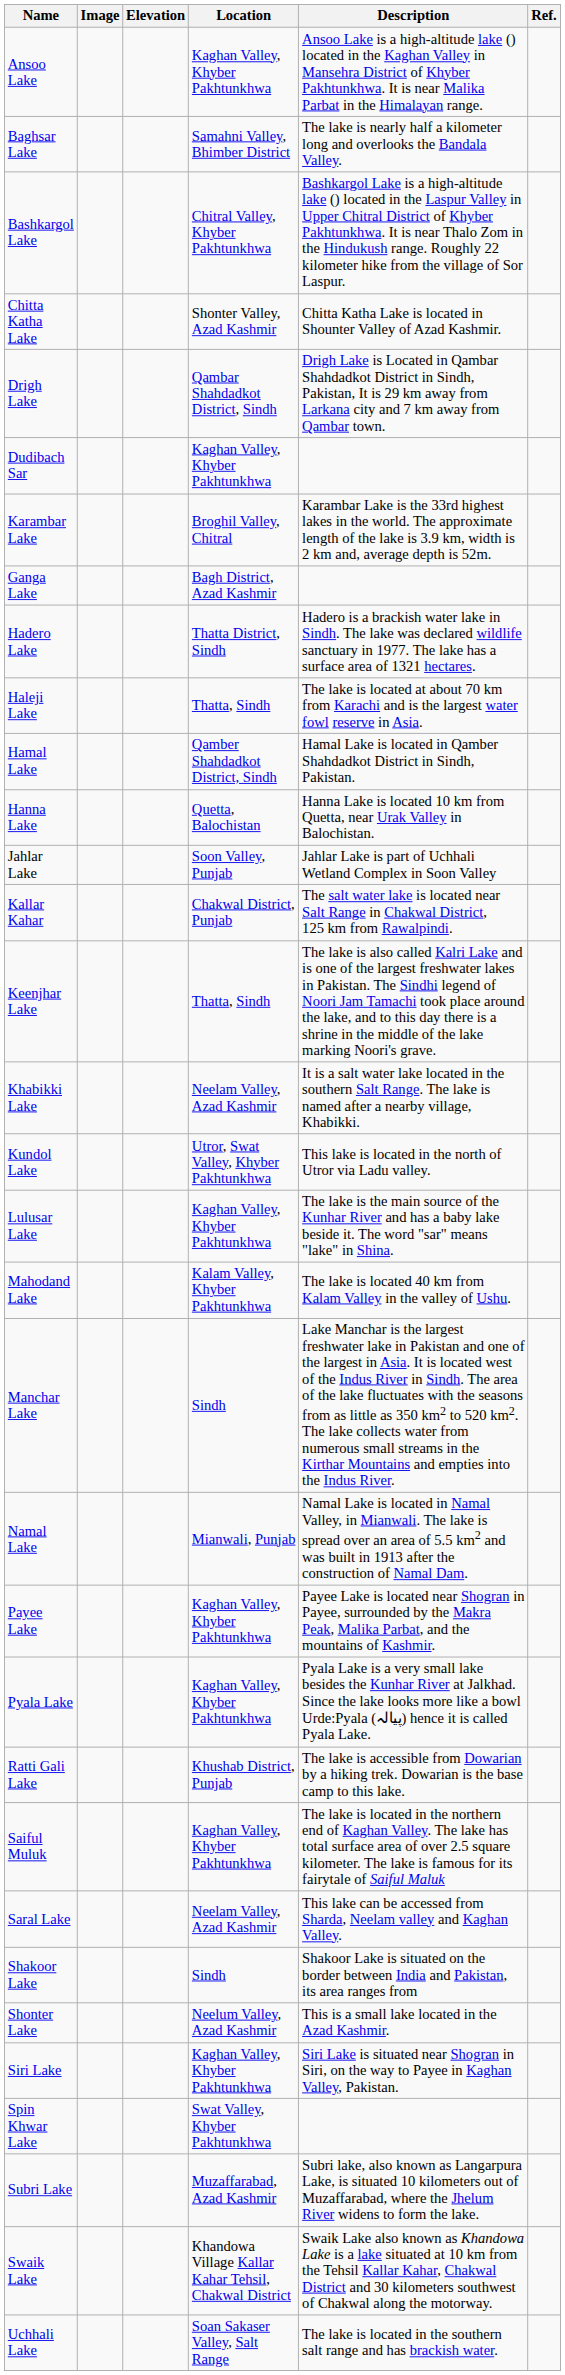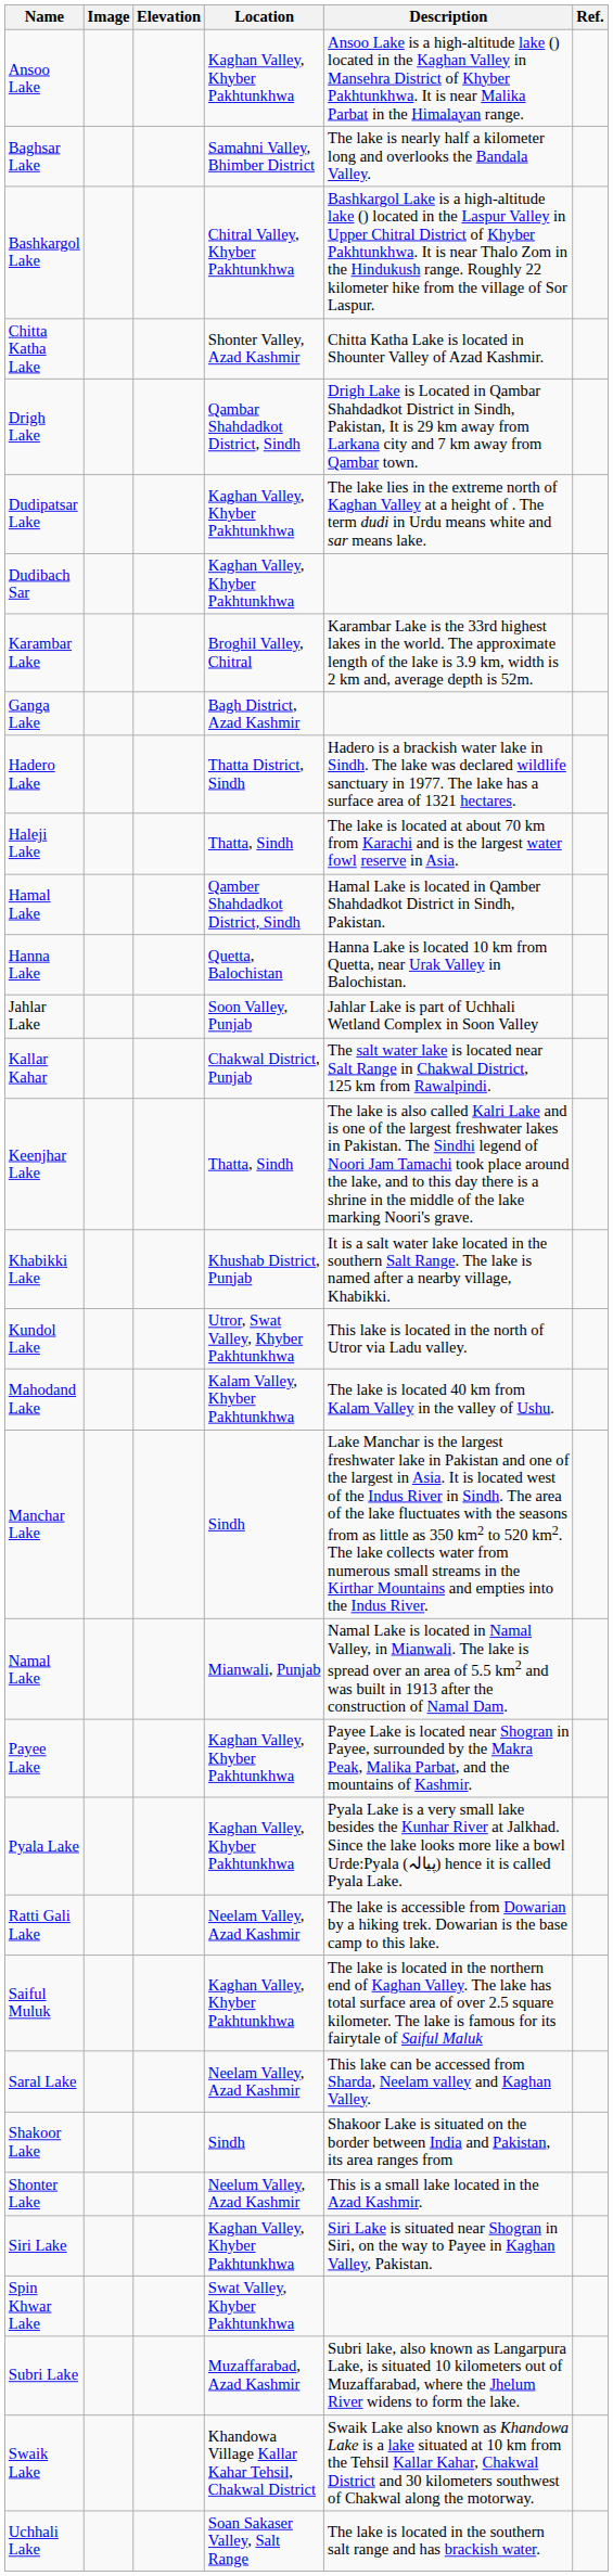+ row: Dudipatsar Lake | Kaghan Valley, Khyber Pakhtunkhwa | The lake lies in the extreme north of Kaghan Valley at a height of . The term dudi in Urdu means white and sar means lake.
Khabikki Lake | Location: Neelam Valley, Azad Kashmir -> Khushab District, Punjab
- row: Lulusar Lake | Kaghan Valley, Khyber Pakhtunkhwa | The lake is the main source of the Kunhar River and has a baby lake beside it. The word "sar" means "lake" in Shina.
Ratti Gali Lake | Location: Khushab District, Punjab -> Neelam Valley, Azad Kashmir
